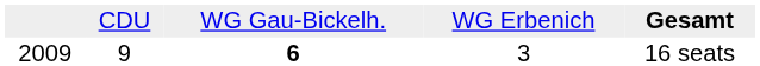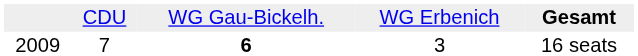2009 | column 2: 9 -> 7
